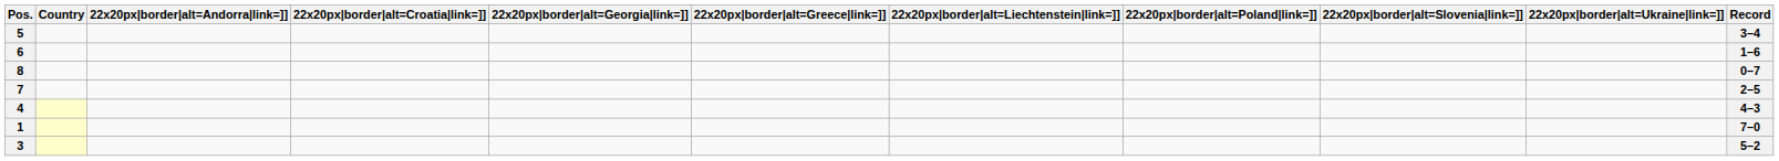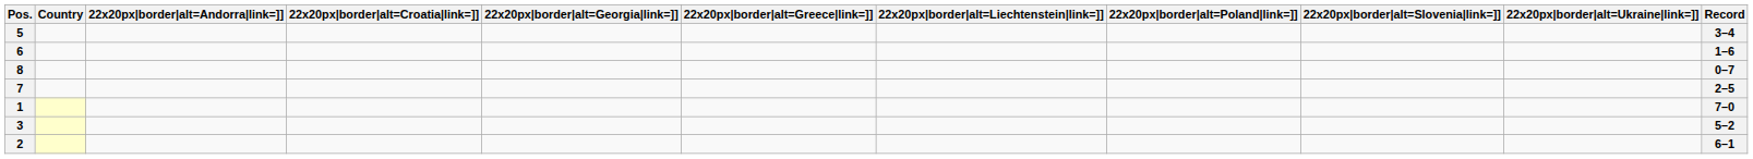- row: 4 | 4–3
+ row: 2 | 6–1
